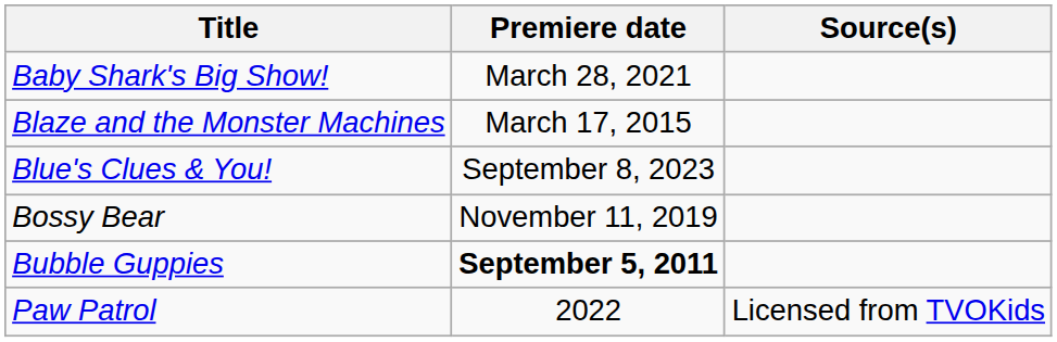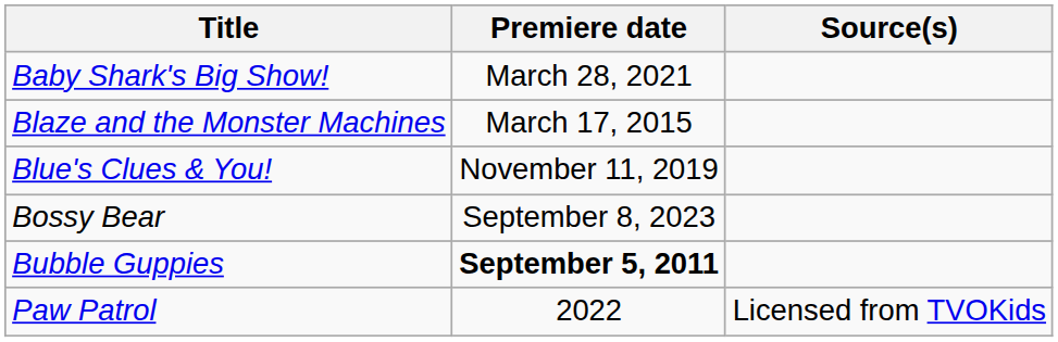Blue's Clues & You! | Premiere date: September 8, 2023 -> November 11, 2019
Bossy Bear | Premiere date: November 11, 2019 -> September 8, 2023
